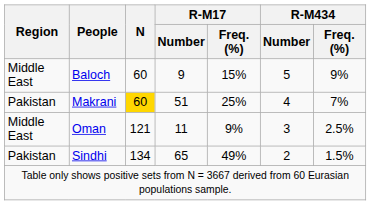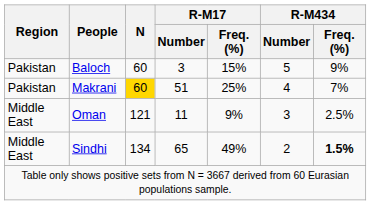Baloch | Region: Middle East -> Pakistan
Baloch | R-M17 / Number: 9 -> 3
Sindhi | Region: Pakistan -> Middle East
Sindhi | R-M434 / Freq. (%): normal -> bold
